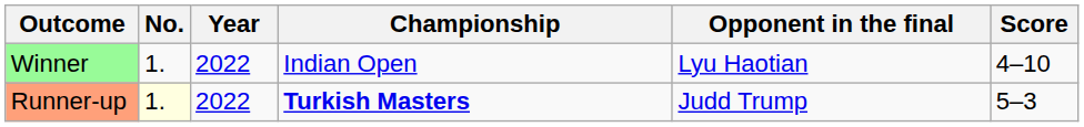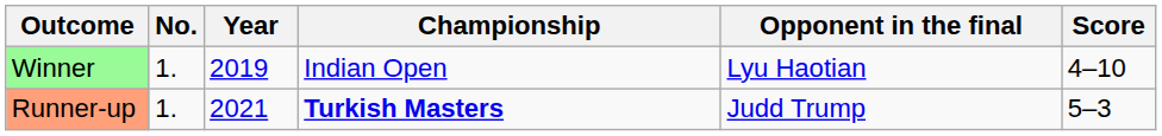Winner | Year: 2022 -> 2019
Runner-up | No.: lightyellow background -> no background
Runner-up | Year: 2022 -> 2021
